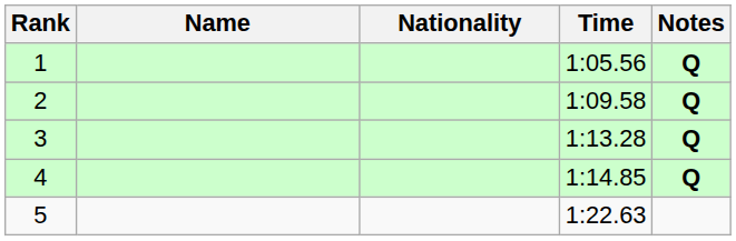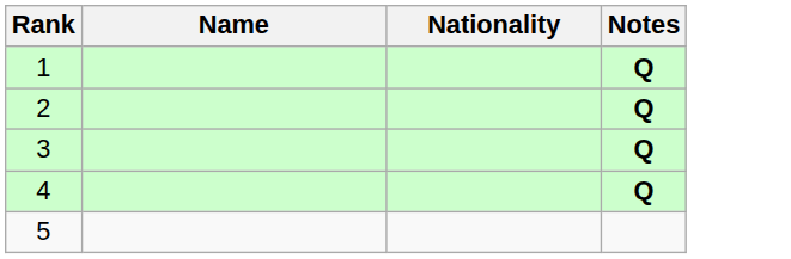- column: Time | 1:05.56 | 1:09.58 | 1:13.28 | 1:14.85 | 1:22.63
